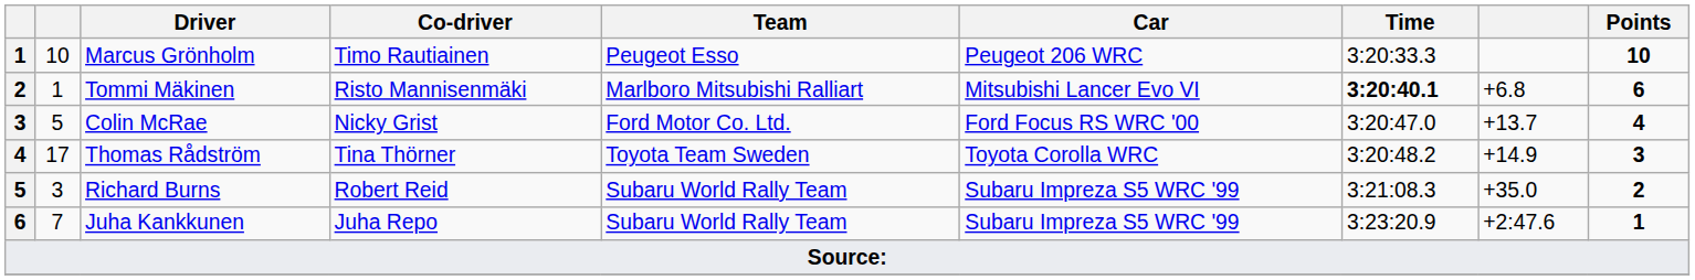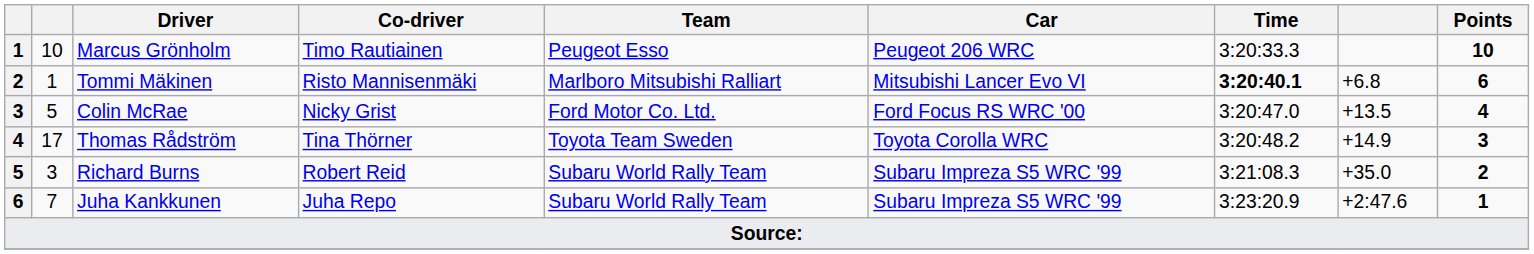Colin McRae | column 8: +13.7 -> +13.5
